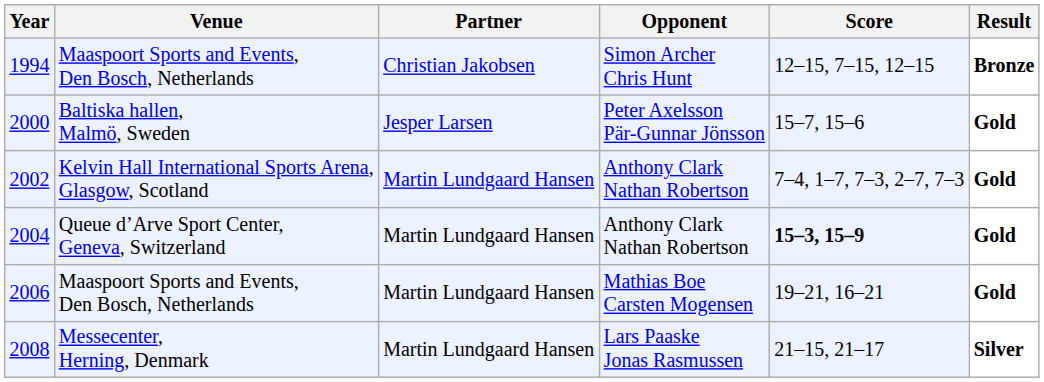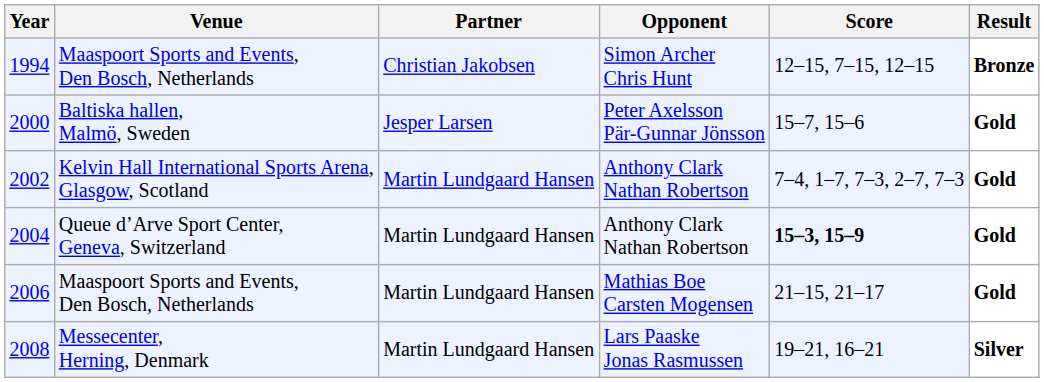2006 | Score: 19–21, 16–21 -> 21–15, 21–17
2008 | Score: 21–15, 21–17 -> 19–21, 16–21
